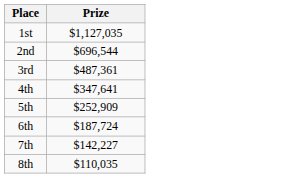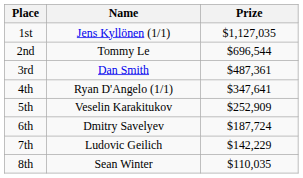+ column: Name | Jens Kyllönen (1/1) | Tommy Le | Dan Smith | Ryan D'Angelo (1/1) | Veselin Karakitukov | Dmitry Savelyev | Ludovic Geilich | Sean Winter
7th | Prize: $142,227 -> $142,229
